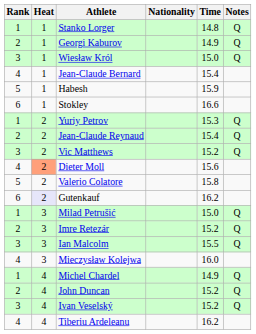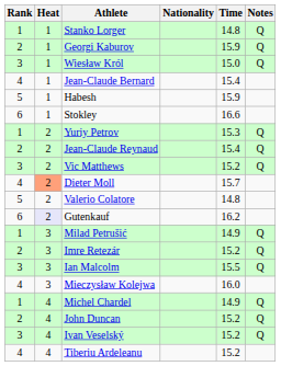Georgi Kaburov | Time: 14.9 -> 15.9
Dieter Moll | Time: 15.6 -> 15.7
Valerio Colatore | Time: 15.8 -> 14.8
Milad Petrušić | Time: 15.0 -> 14.9
Tiberiu Ardeleanu | Time: 16.2 -> 15.2
